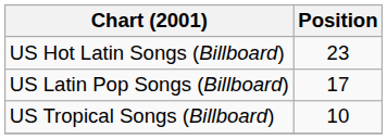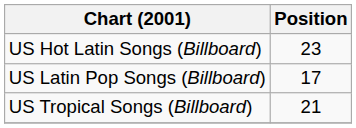US Tropical Songs (Billboard) | Position: 10 -> 21
